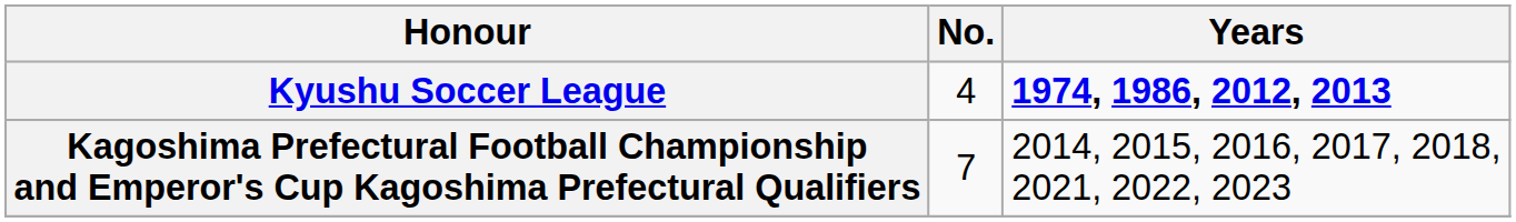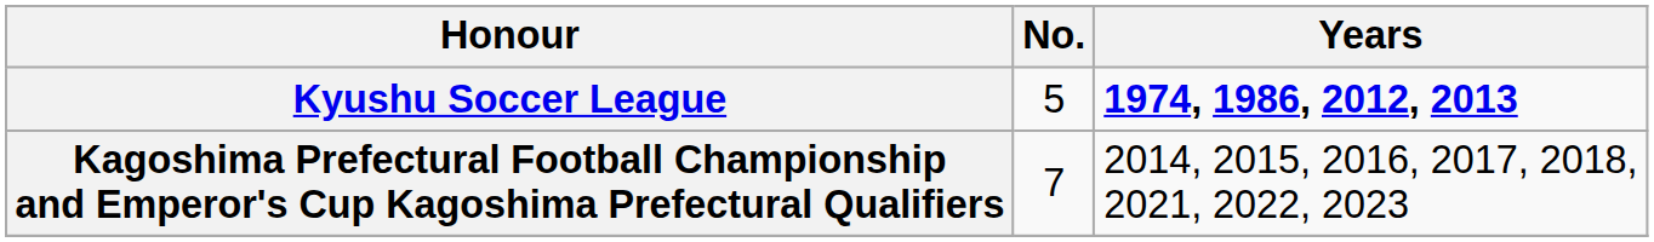Kyushu Soccer League | No.: 4 -> 5
